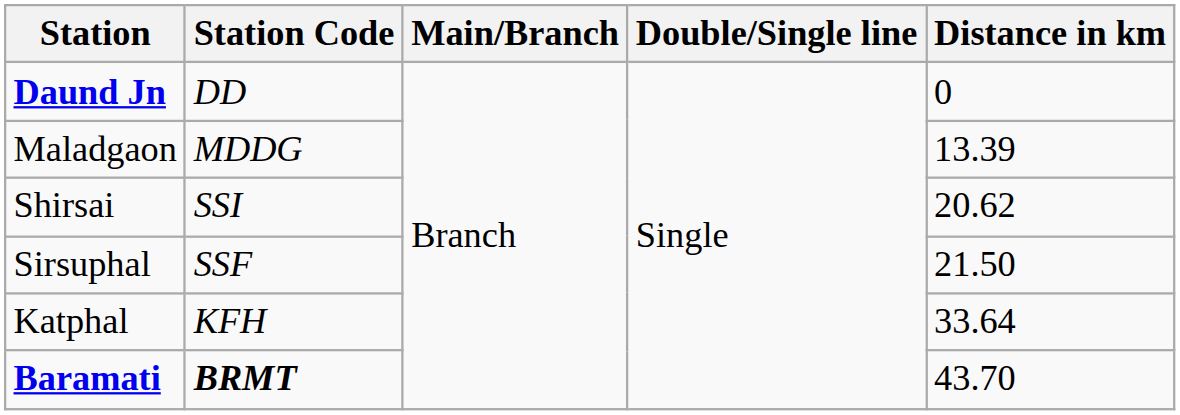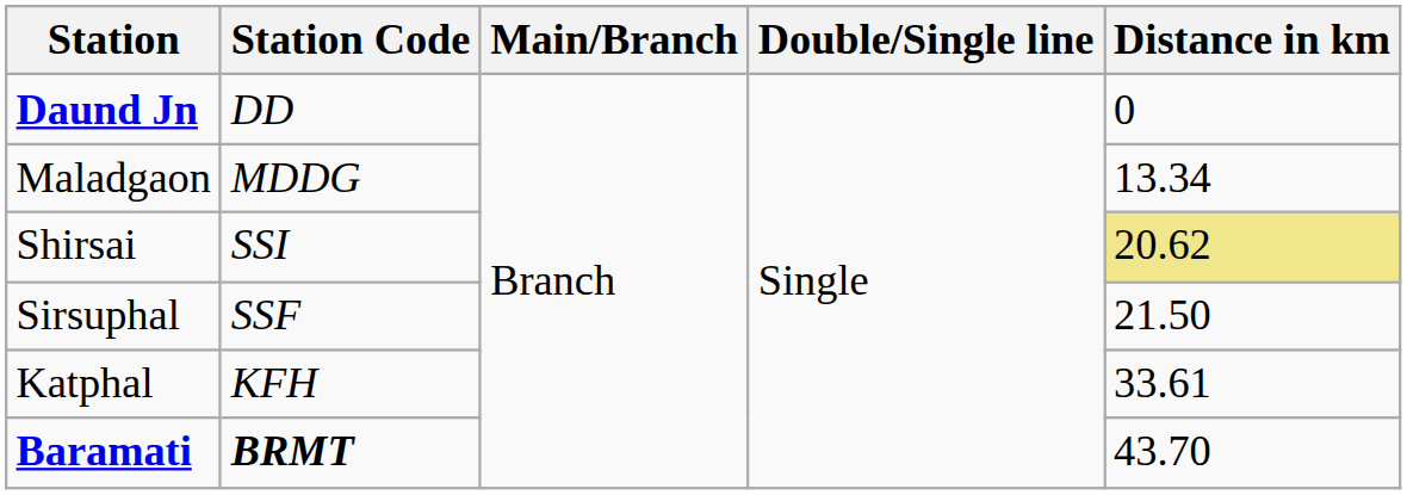Maladgaon | Distance in km: 13.39 -> 13.34
Shirsai | Distance in km: no background -> khaki background
Katphal | Distance in km: 33.64 -> 33.61
